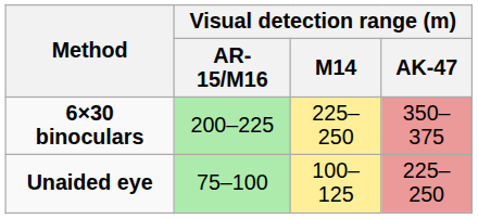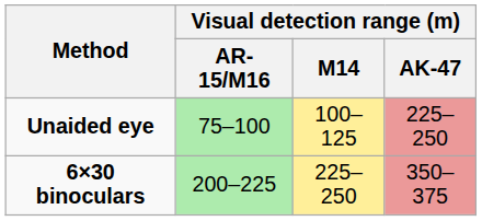rows swapped: Unaided eye <-> 6×30 binoculars
